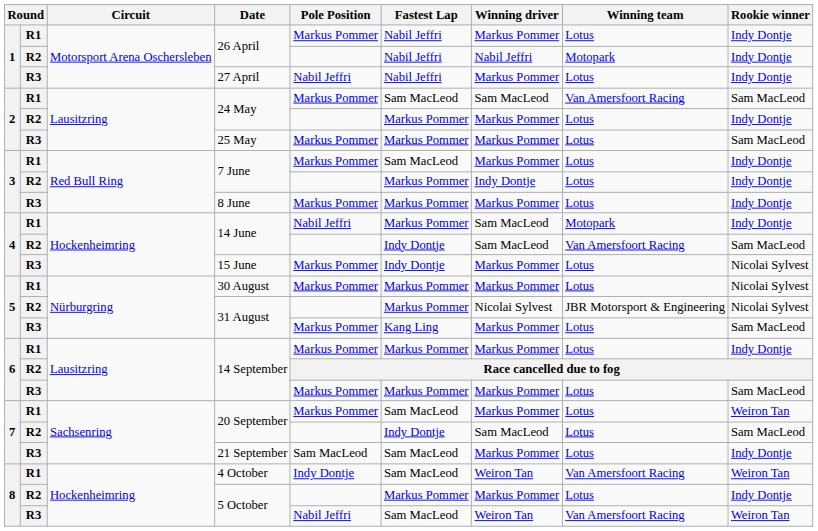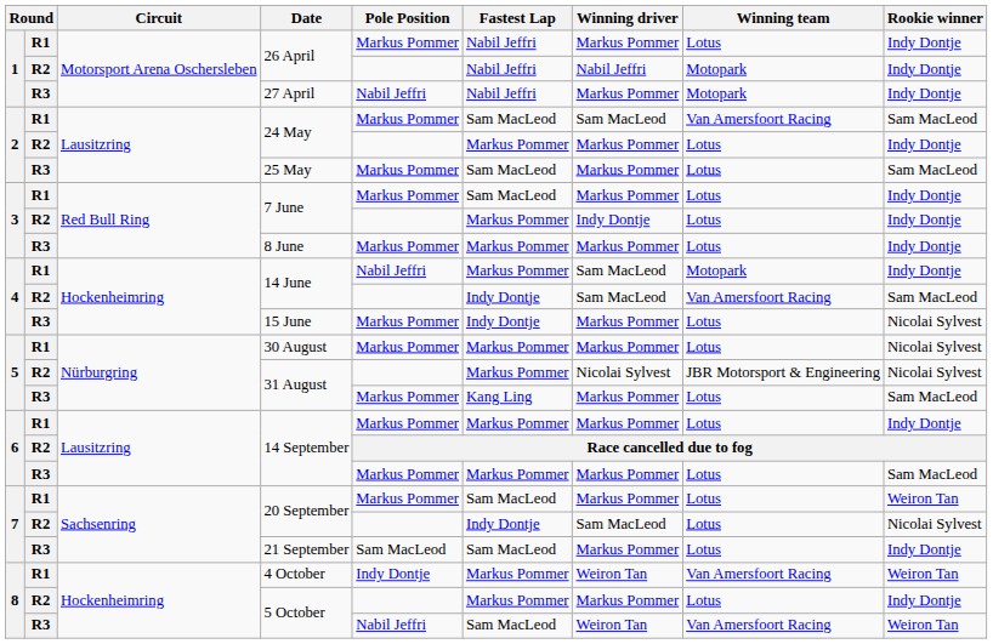27 April | Winning team: Lotus -> Motopark
25 May | Fastest Lap: Markus Pommer -> Sam MacLeod
R2 / 20 September | Rookie winner: Sam MacLeod -> Nicolai Sylvest
4 October | Fastest Lap: Sam MacLeod -> Markus Pommer
